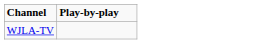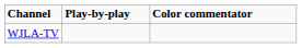+ column: Color commentator
